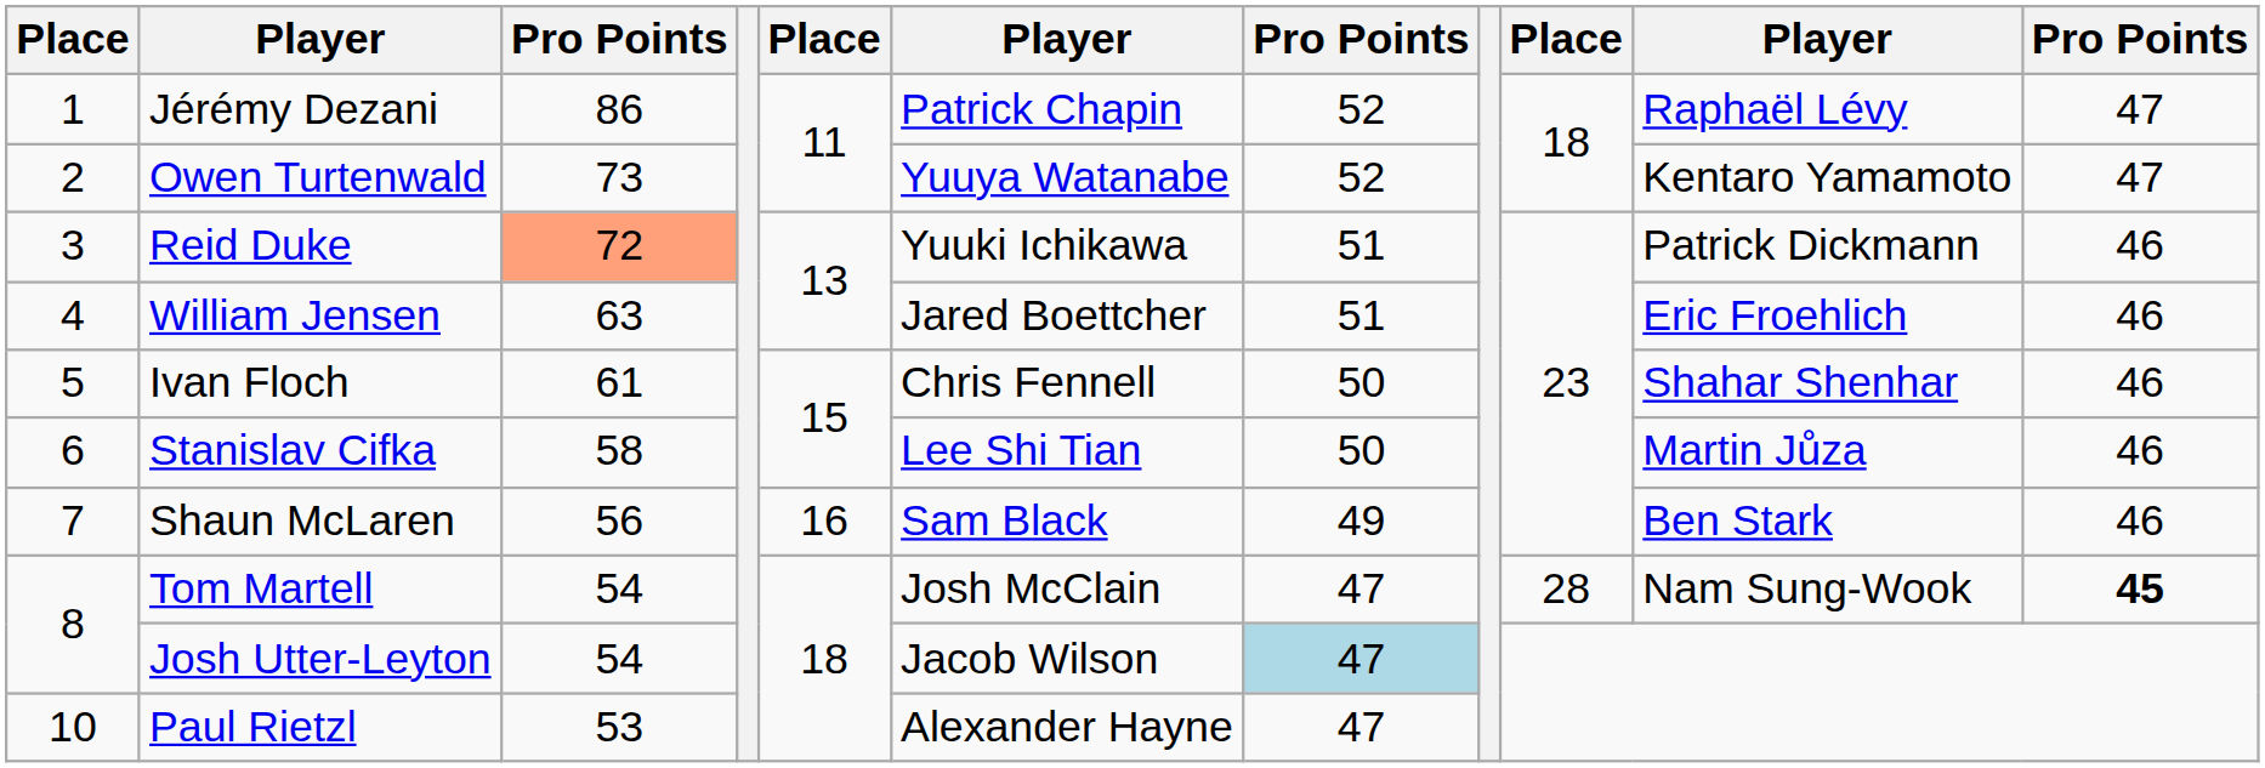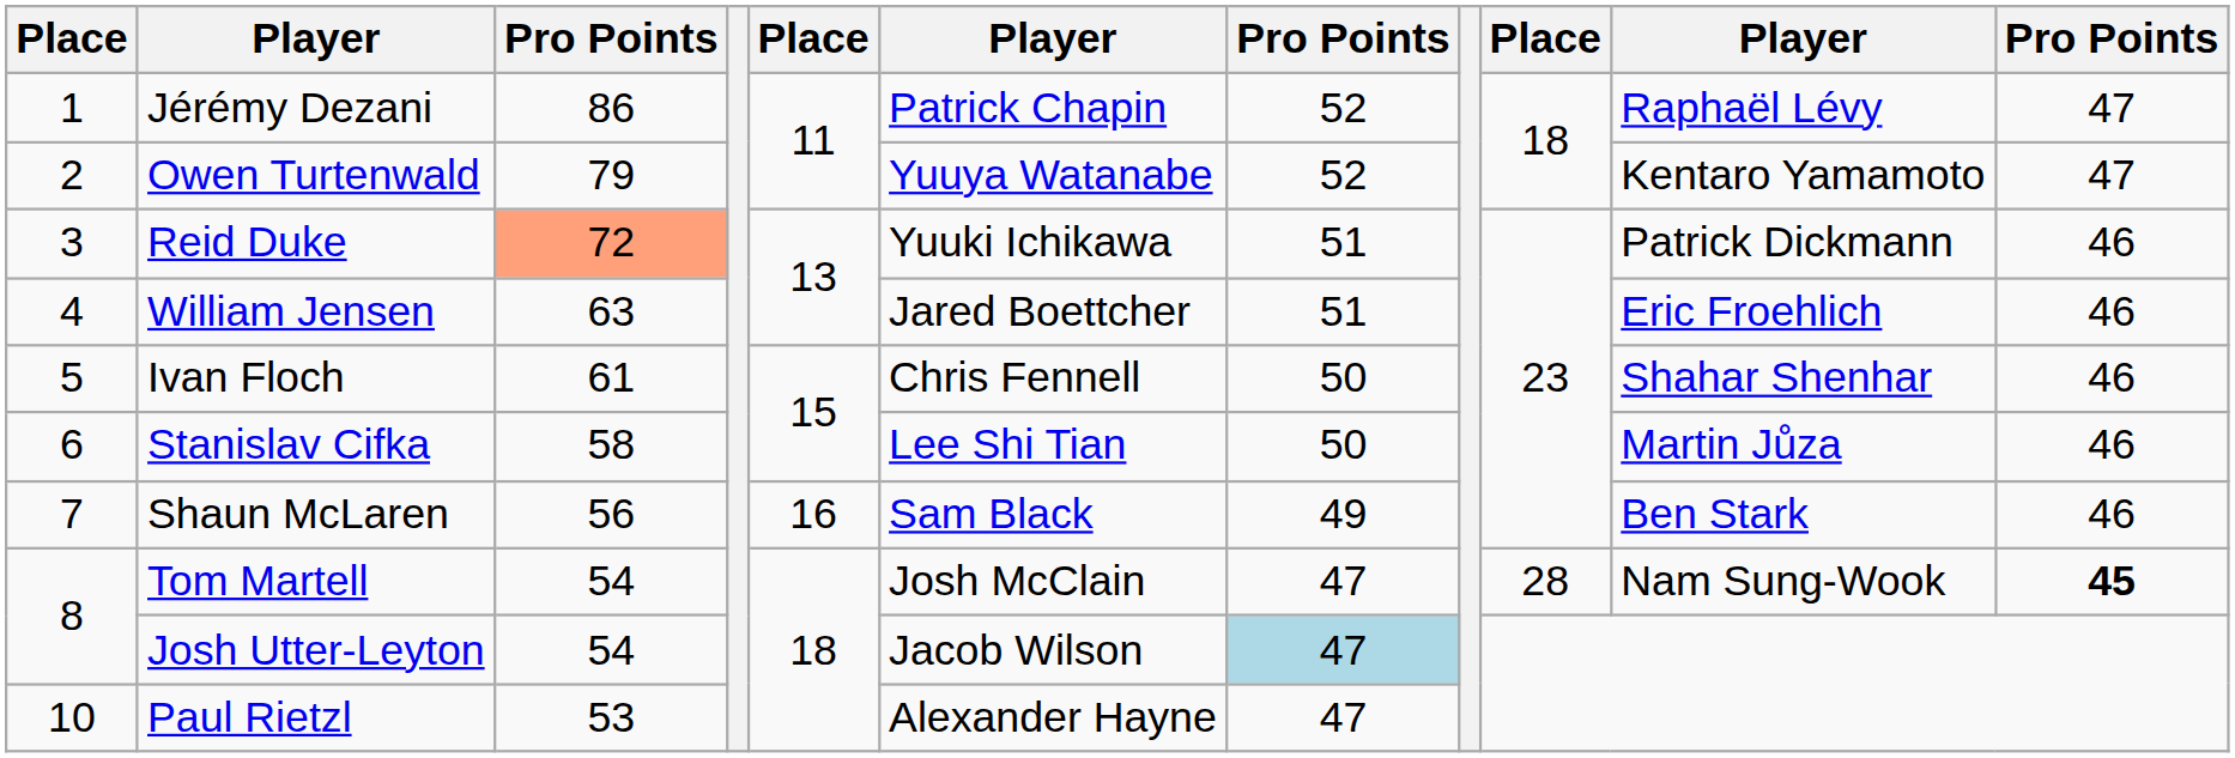Owen Turtenwald | column 3: 73 -> 79
